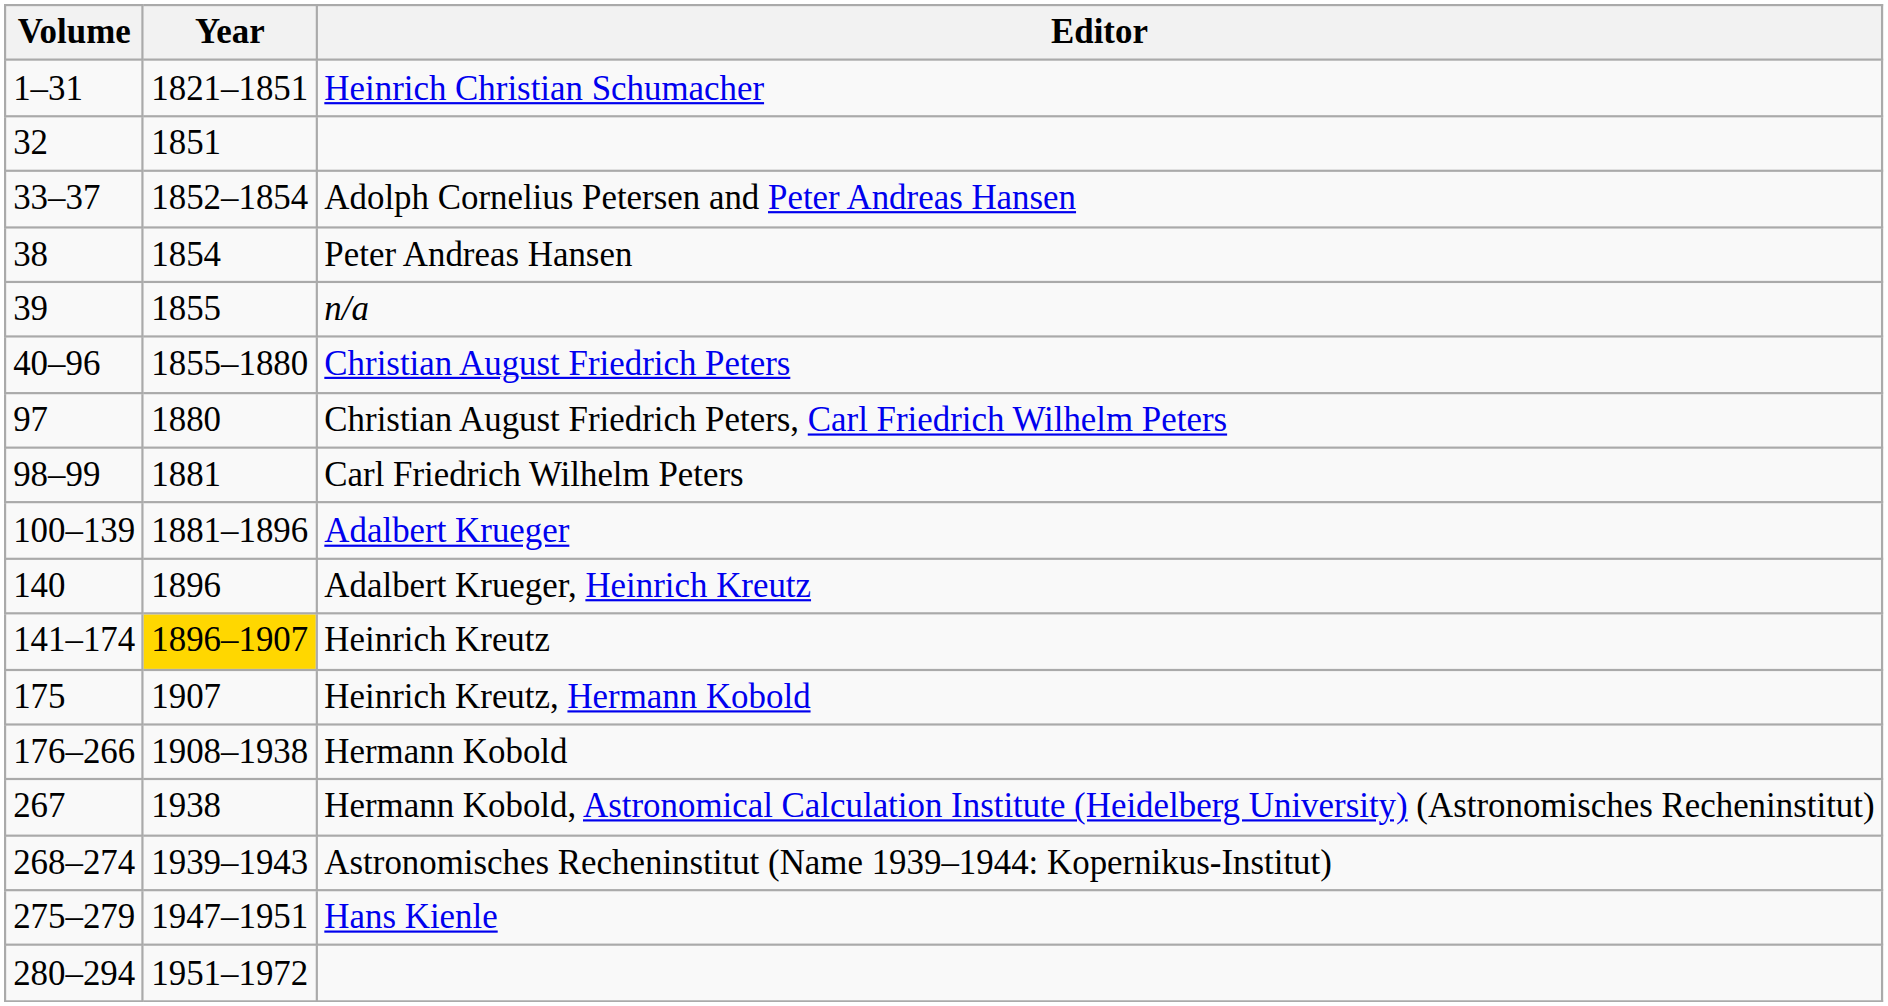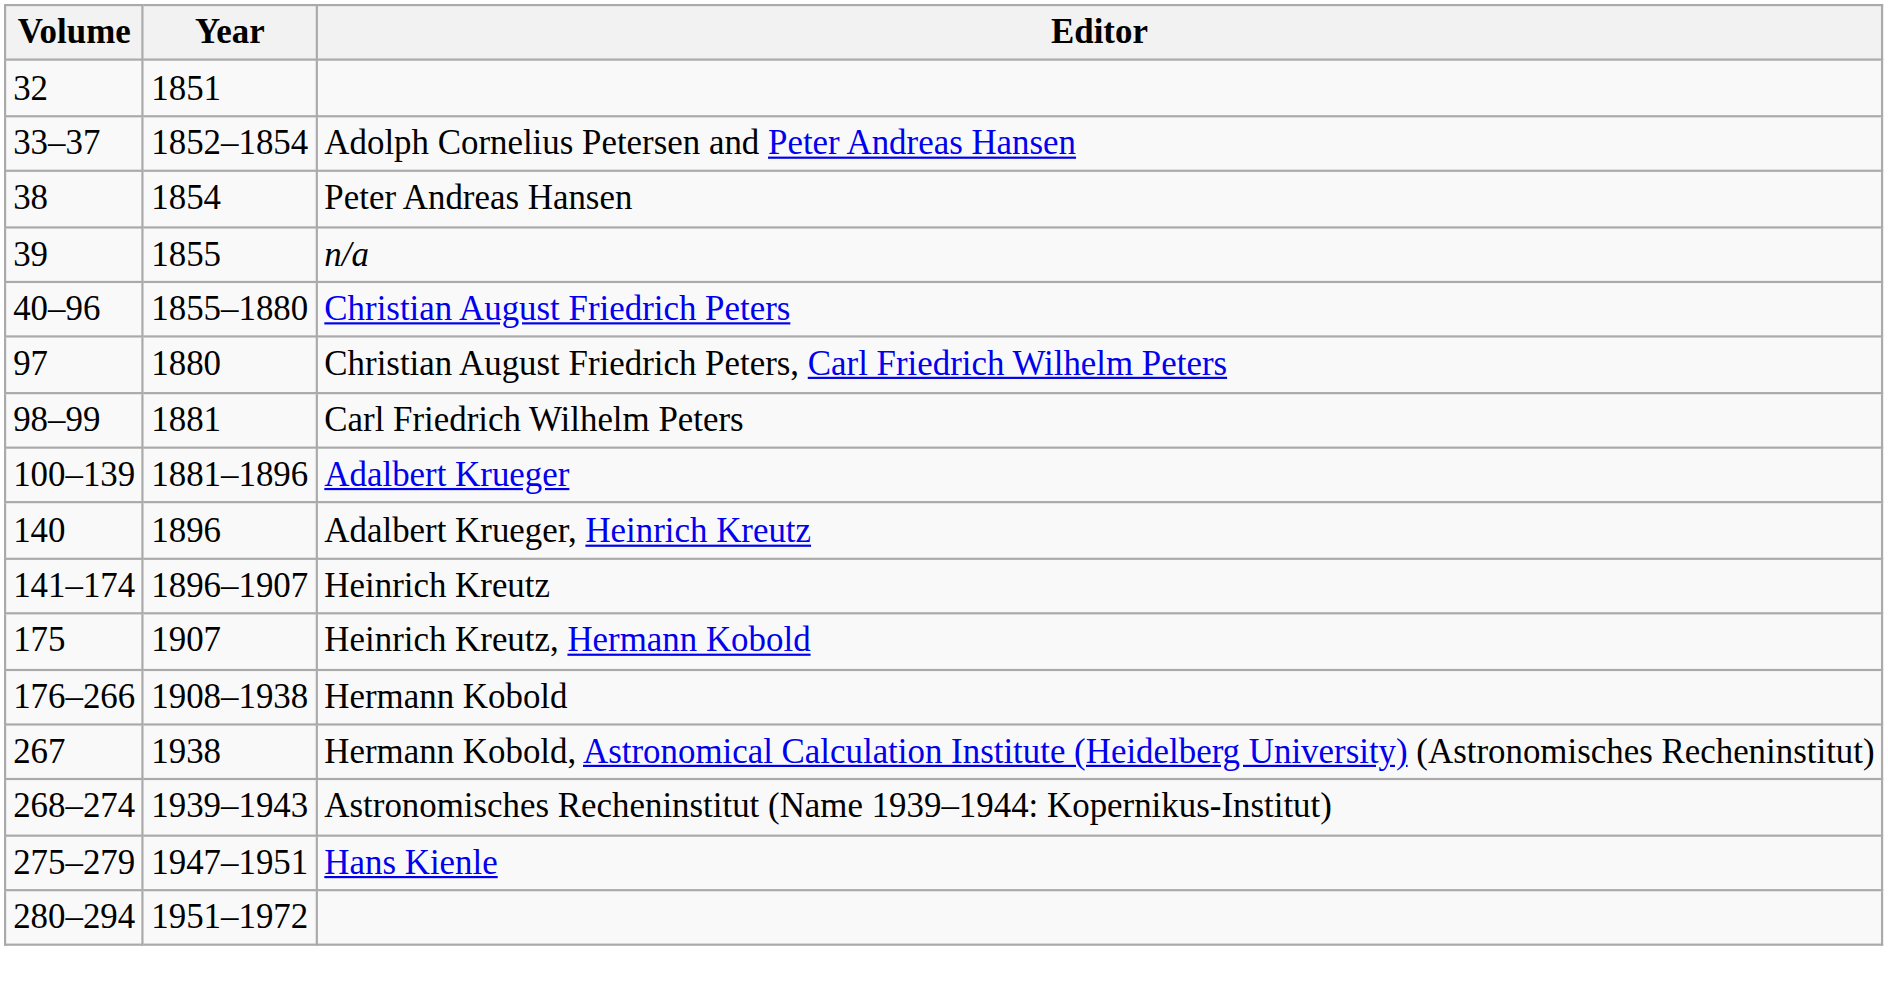- row: 1–31 | 1821–1851 | Heinrich Christian Schumacher
Heinrich Kreutz | Year: gold background -> no background
